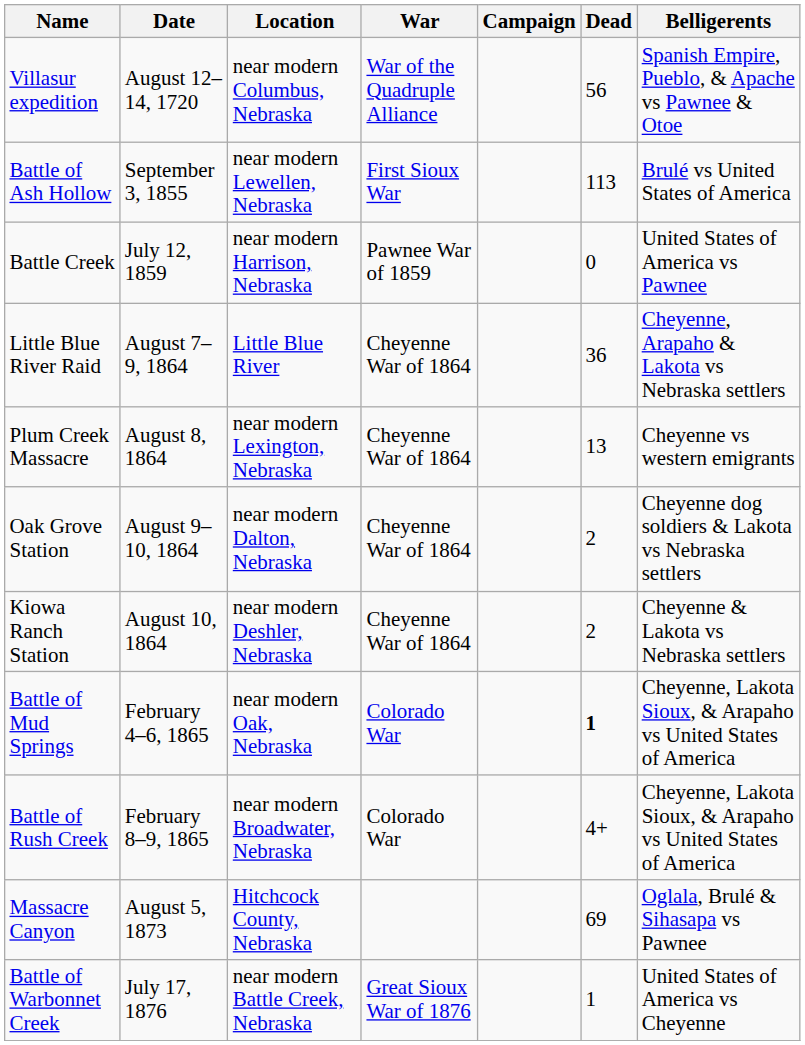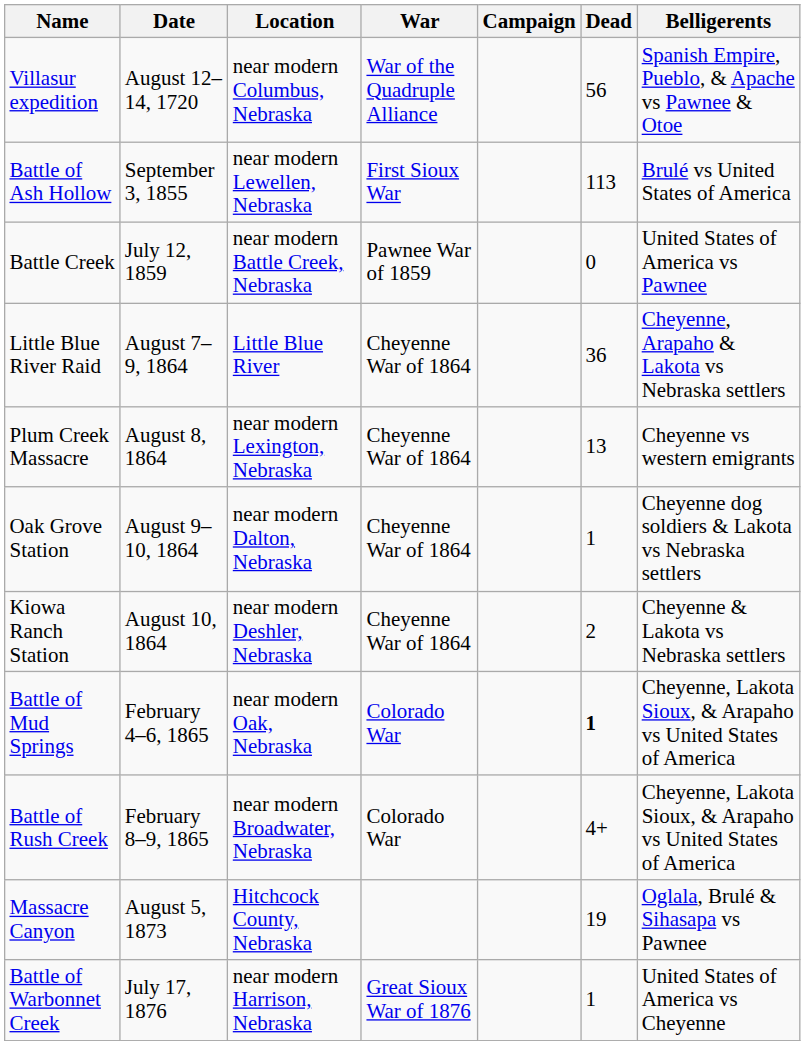Battle Creek | Location: near modern Harrison, Nebraska -> near modern Battle Creek, Nebraska
Oak Grove Station | Dead: 2 -> 1
Massacre Canyon | Dead: 69 -> 19
Battle of Warbonnet Creek | Location: near modern Battle Creek, Nebraska -> near modern Harrison, Nebraska
